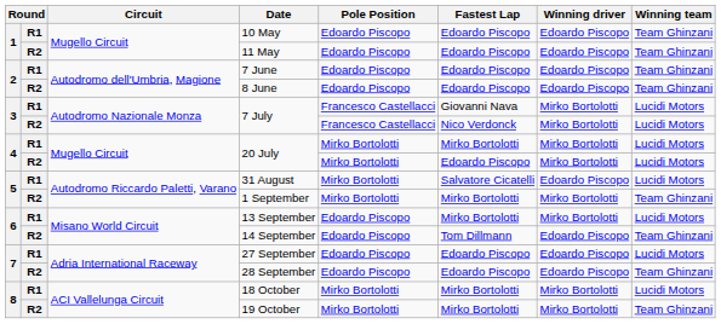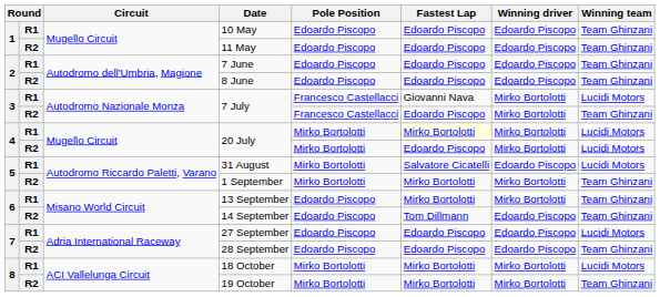R2 / 7 July | Fastest Lap: Nico Verdonck -> Edoardo Piscopo
R2 / 7 July | Winning team: Lucidi Motors -> Team Ghinzani
R1 / 20 July | Fastest Lap: no background -> lightyellow background
13 September | Winning team: Lucidi Motors -> Team Ghinzani
